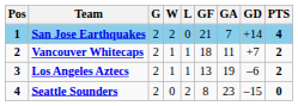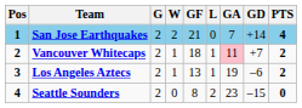columns swapped: L <-> GF
Vancouver Whitecaps | GA: no background -> pink background
